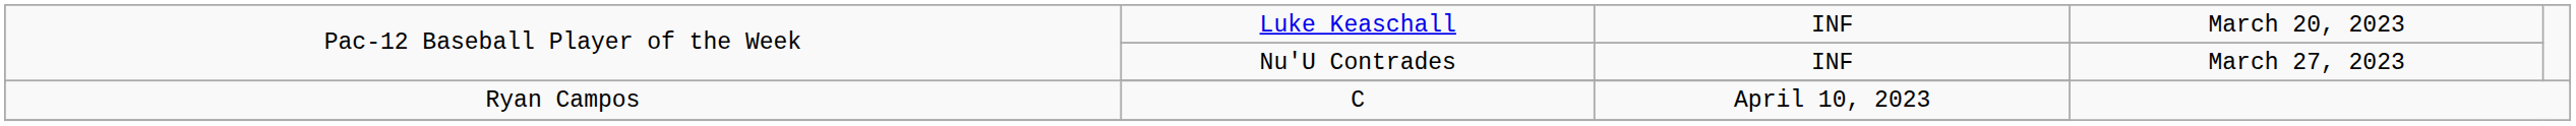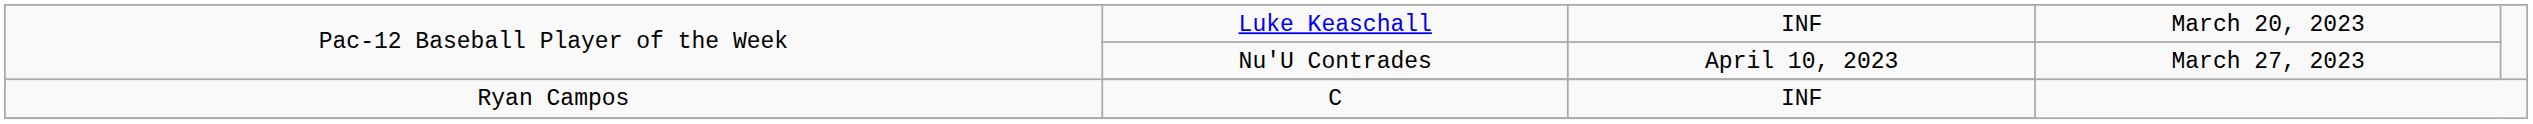Pac-12 Baseball Player of the Week / Nu'U Contrades | column 3: INF -> April 10, 2023
Ryan Campos | column 3: April 10, 2023 -> INF
